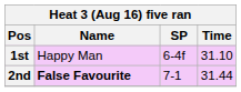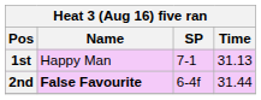1st | SP: 6-4f -> 7-1
1st | Time: 31.10 -> 31.13
2nd | SP: 7-1 -> 6-4f
